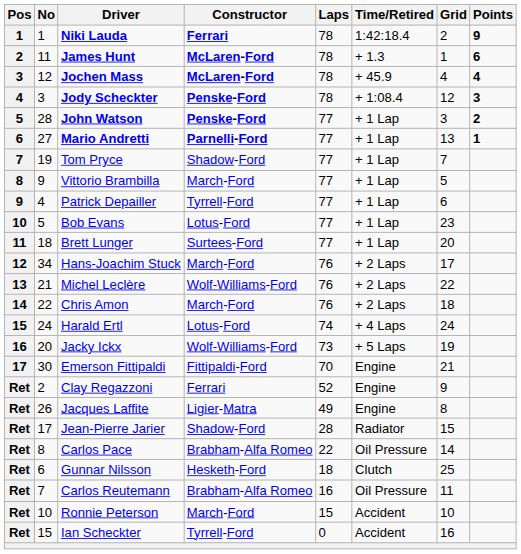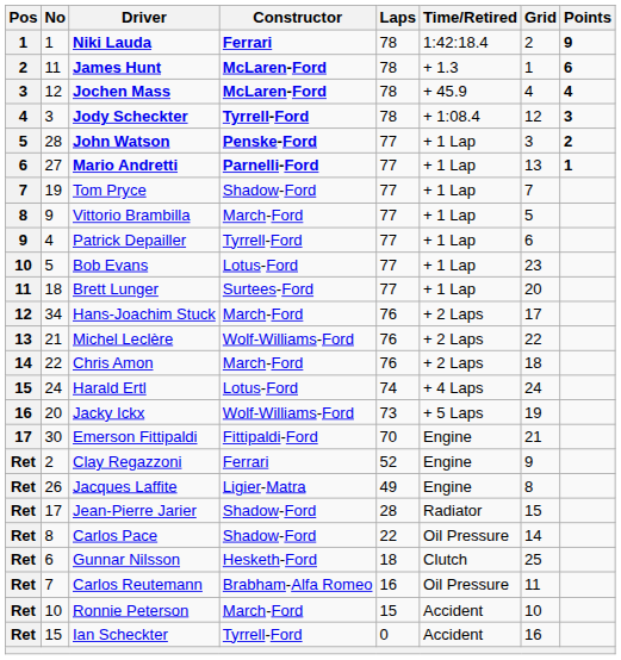Jody Scheckter | Constructor: Penske-Ford -> Tyrrell-Ford
Carlos Pace | Constructor: Brabham-Alfa Romeo -> Shadow-Ford
